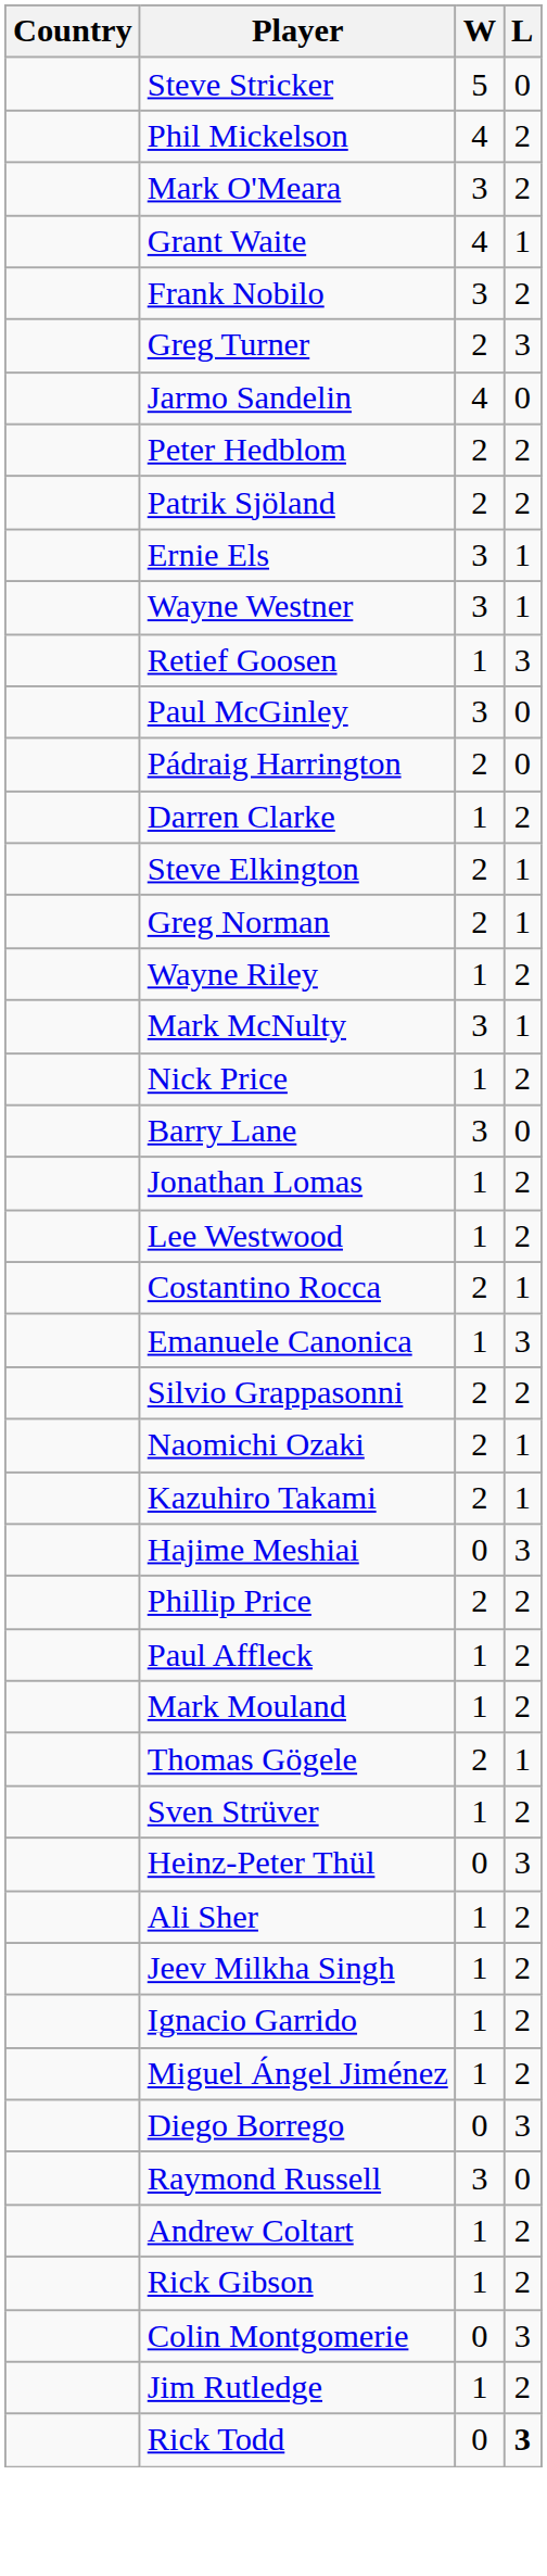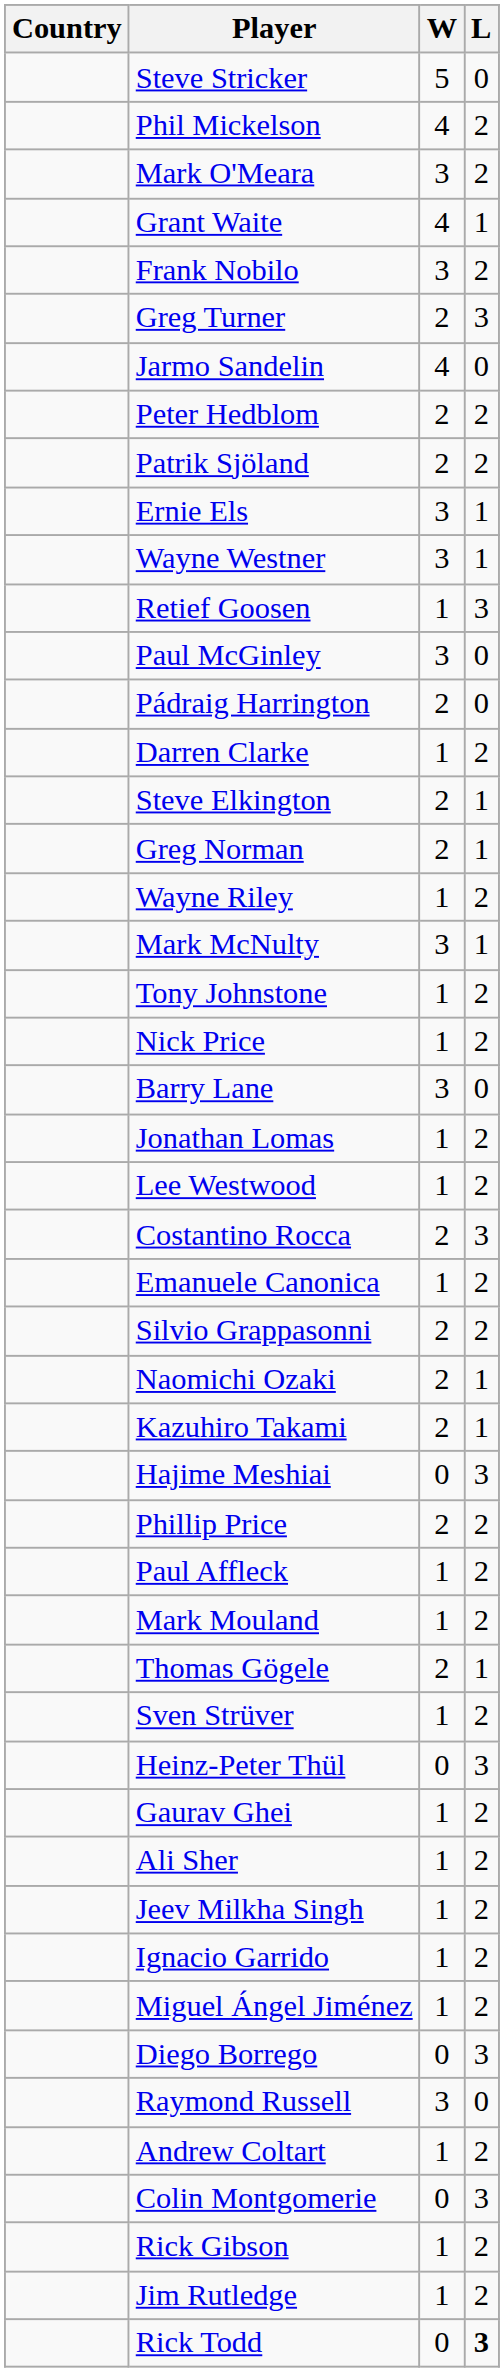+ row: Tony Johnstone | 1 | 2
Costantino Rocca | L: 1 -> 3
Emanuele Canonica | L: 3 -> 2
+ row: Gaurav Ghei | 1 | 2
rows swapped: Colin Montgomerie <-> Rick Gibson
